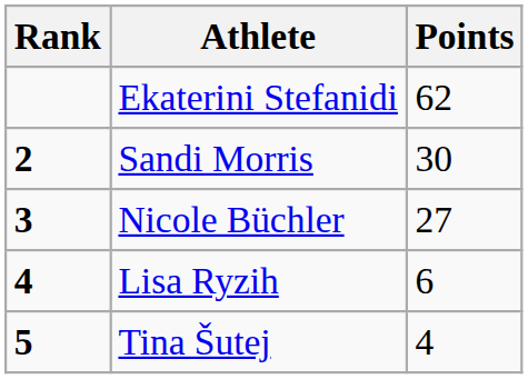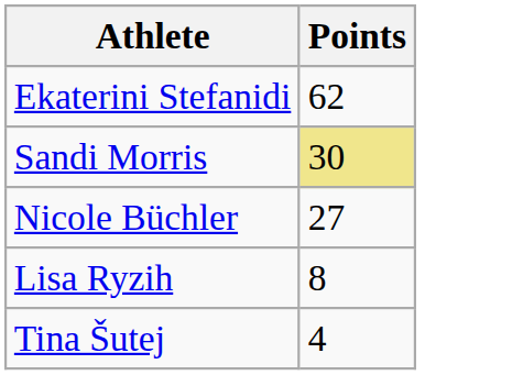- column: Rank | 2 | 3 | 4 | 5
Sandi Morris | Points: no background -> khaki background
Lisa Ryzih | Points: 6 -> 8
